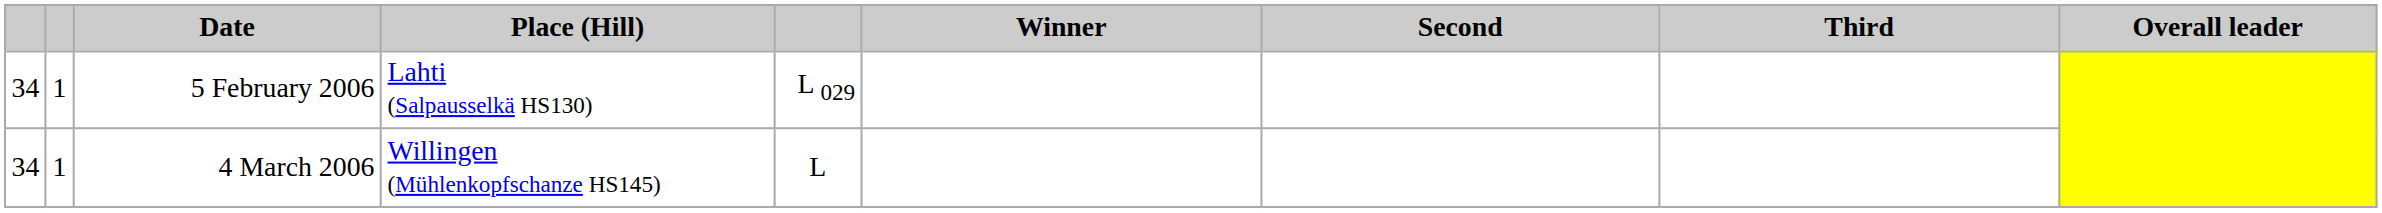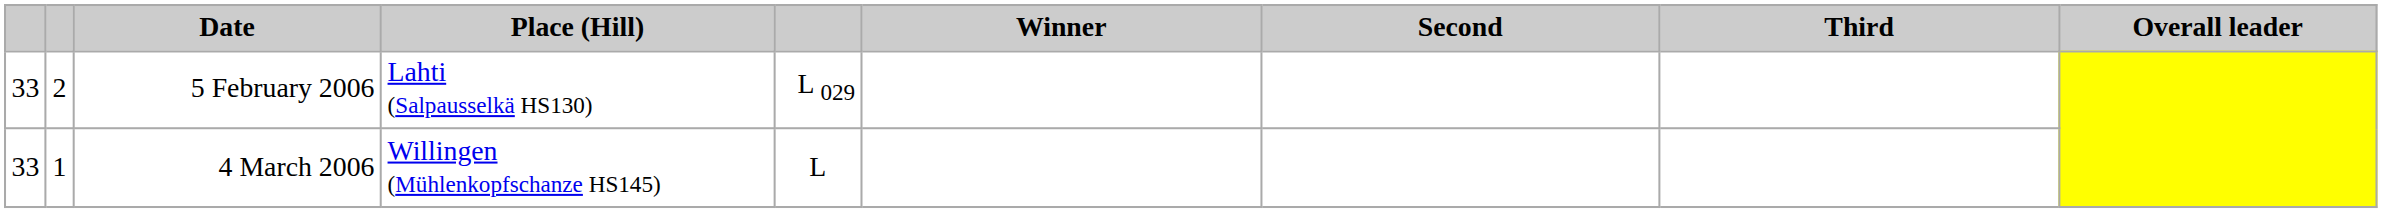5 February 2006 | column 1: 34 -> 33
5 February 2006 | column 2: 1 -> 2
4 March 2006 | column 1: 34 -> 33
